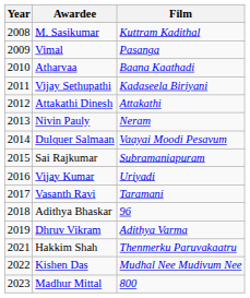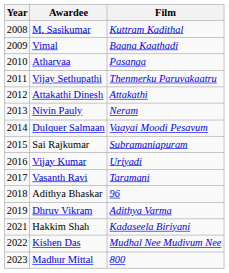Vimal | Film: Pasanga -> Baana Kaathadi
Atharvaa | Film: Baana Kaathadi -> Pasanga
Vijay Sethupathi | Film: Kadaseela Biriyani -> Thenmerku Paruvakaatru
Hakkim Shah | Film: Thenmerku Paruvakaatru -> Kadaseela Biriyani
